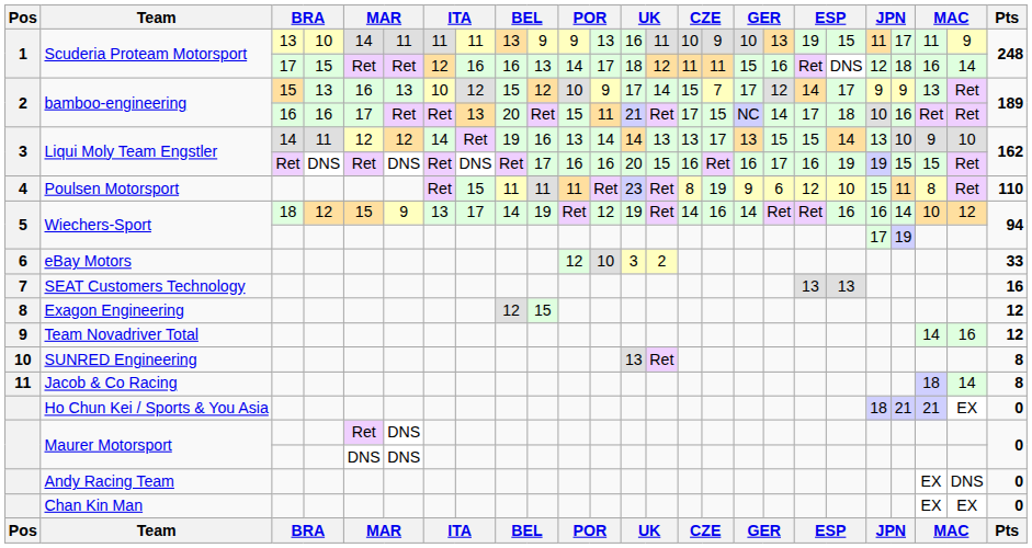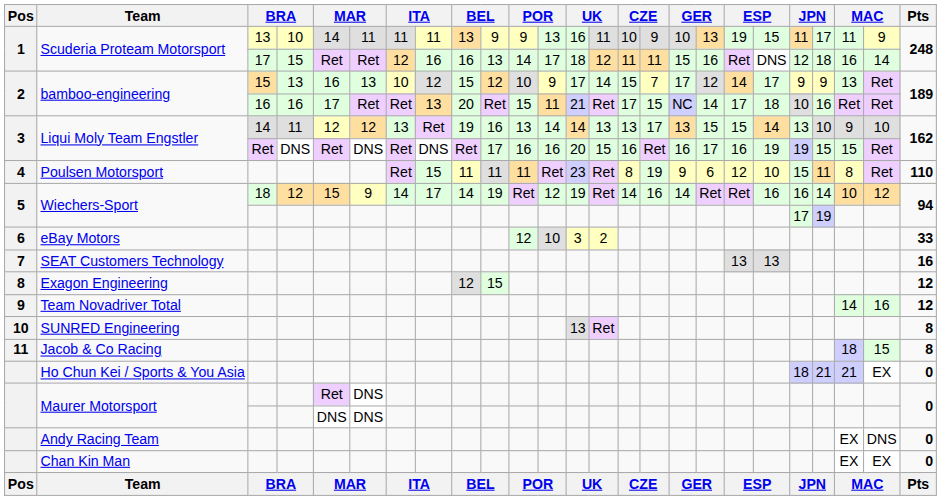Liqui Moly Team Engstler / 14 | column 7: 14 -> 13
Wiechers-Sport / 18 | column 7: 13 -> 14
Jacob & Co Racing | column 24: 14 -> 15
